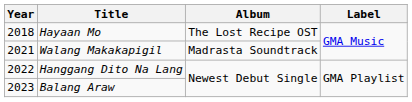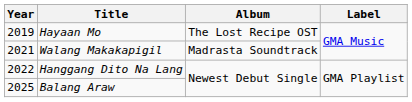Hayaan Mo | Year: 2018 -> 2019
Balang Araw | Year: 2023 -> 2025
